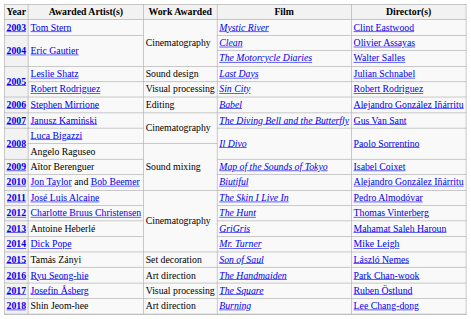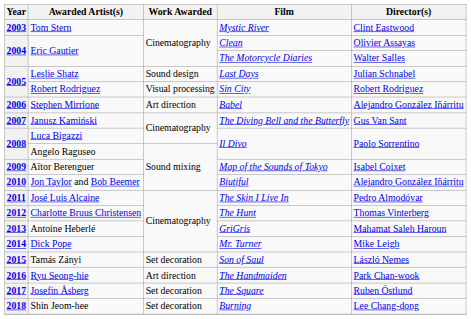Stephen Mirrione | Work Awarded: Editing -> Art direction
Josefin Åsberg | Work Awarded: Visual processing -> Set decoration
Shin Jeom-hee | Work Awarded: Art direction -> Set decoration
